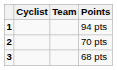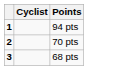- column: Team
